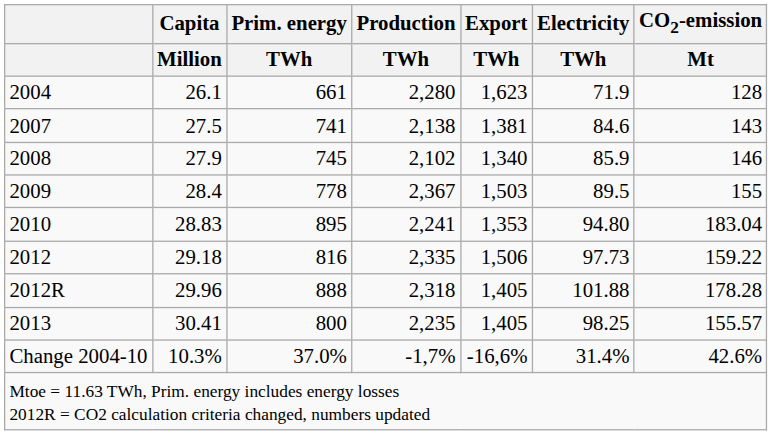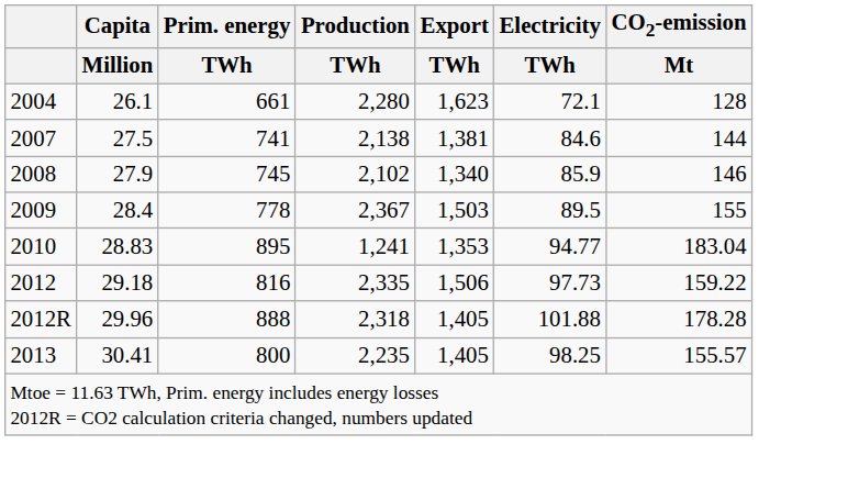2004 | Electricity / TWh: 71.9 -> 72.1
2007 | CO2-emission / Mt: 143 -> 144
2010 | Production / TWh: 2,241 -> 1,241
2010 | Electricity / TWh: 94.80 -> 94.77
- row: Change 2004-10 | 10.3% | 37.0% | -1,7% | -16,6% | 31.4% | 42.6%
